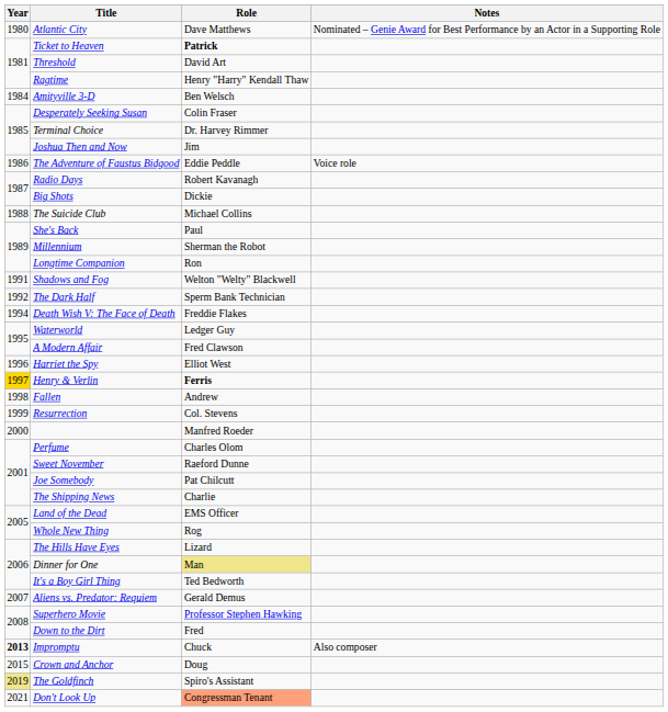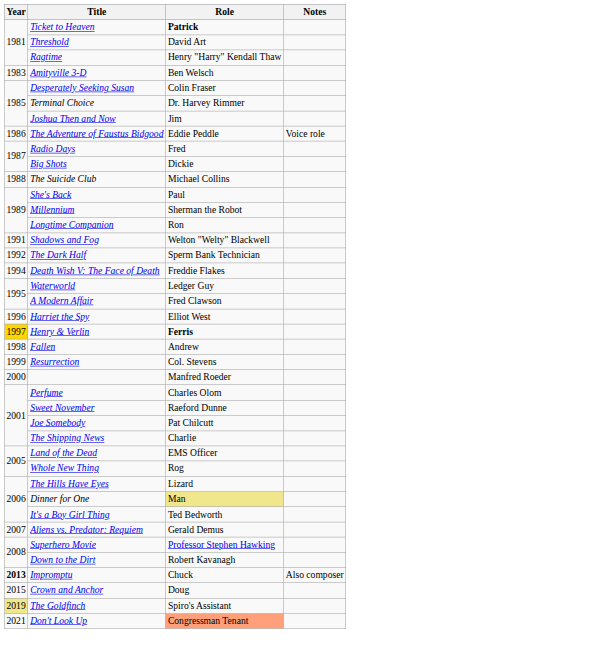- row: 1980 | Atlantic City | Dave Matthews | Nominated – Genie Award for Best Performance by an Actor in a Supporting Role
Amityville 3-D | Year: 1984 -> 1983
Radio Days | Role: Robert Kavanagh -> Fred
Down to the Dirt | Role: Fred -> Robert Kavanagh
